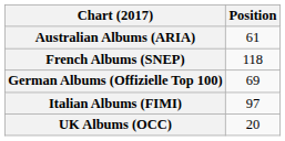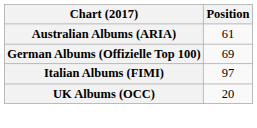- row: French Albums (SNEP) | 118
